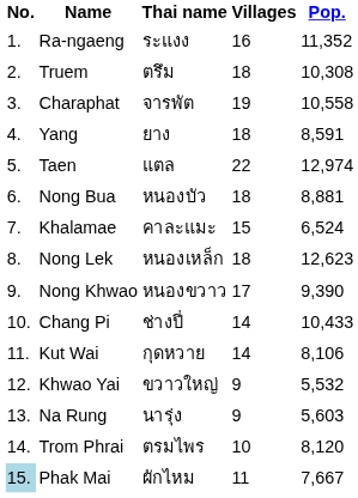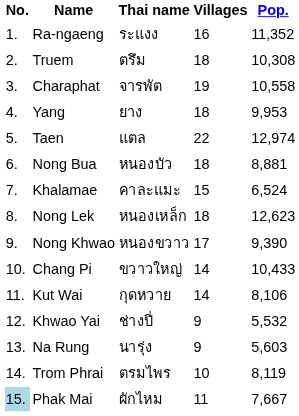Yang | Pop.: 8,591 -> 9,953
Chang Pi | Thai name: ช่างปี่ -> ขวาวใหญ่
Khwao Yai | Thai name: ขวาวใหญ่ -> ช่างปี่
Trom Phrai | Pop.: 8,120 -> 8,119
